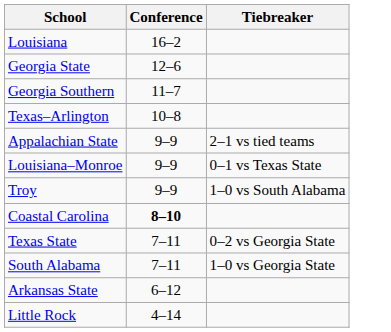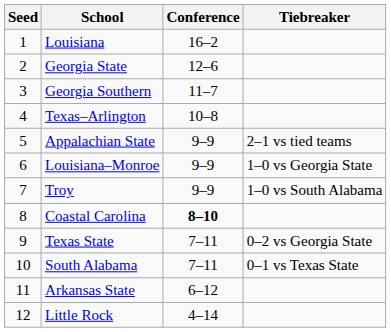+ column: Seed | 1 | 2 | 3 | 4 | 5 | 6 | 7 | 8 | 9 | 10 | 11 | 12
Louisiana–Monroe | Tiebreaker: 0–1 vs Texas State -> 1–0 vs Georgia State
South Alabama | Tiebreaker: 1–0 vs Georgia State -> 0–1 vs Texas State
